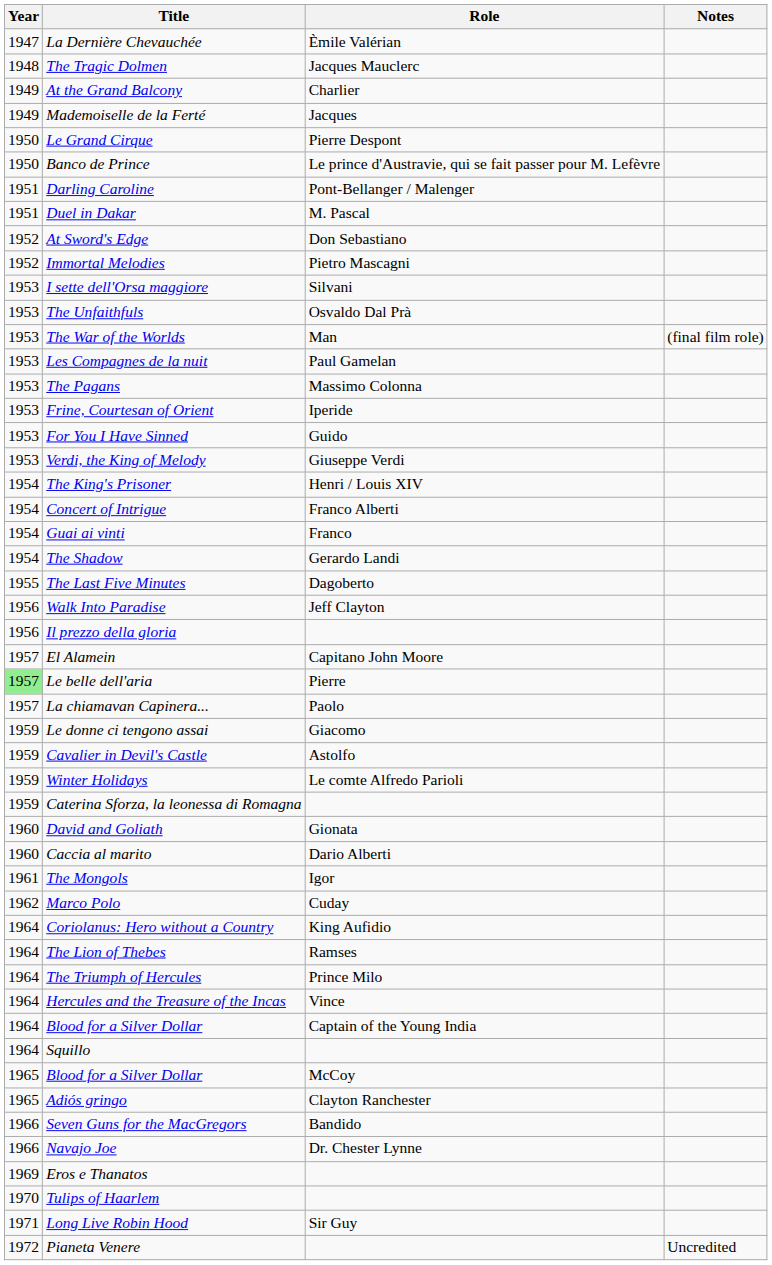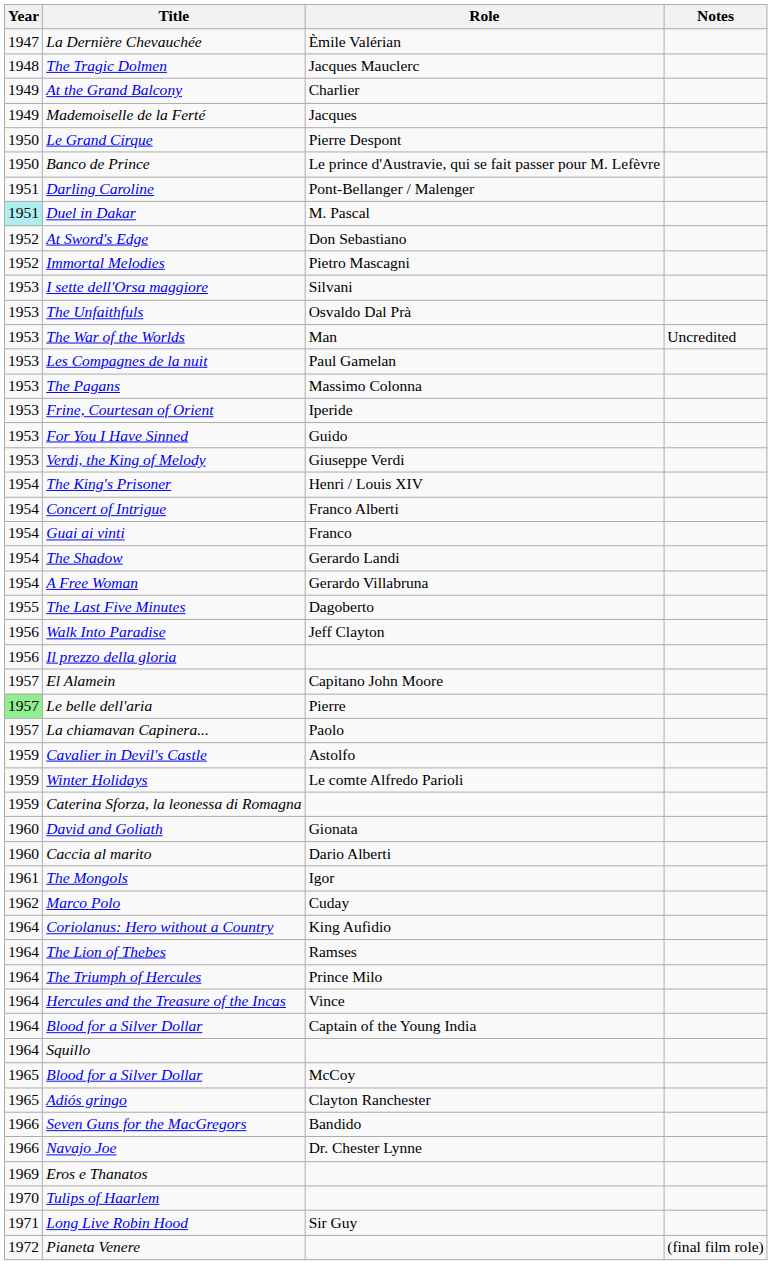Duel in Dakar | Year: no background -> paleturquoise background
The War of the Worlds | Notes: (final film role) -> Uncredited
+ row: 1954 | A Free Woman | Gerardo Villabruna
- row: 1959 | Le donne ci tengono assai | Giacomo
Pianeta Venere | Notes: Uncredited -> (final film role)
